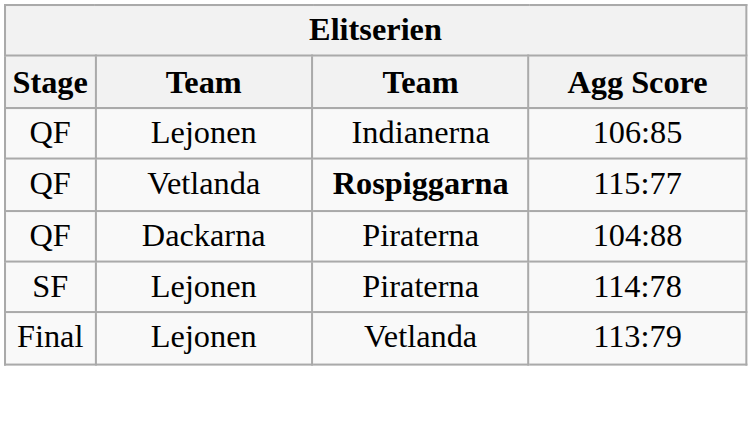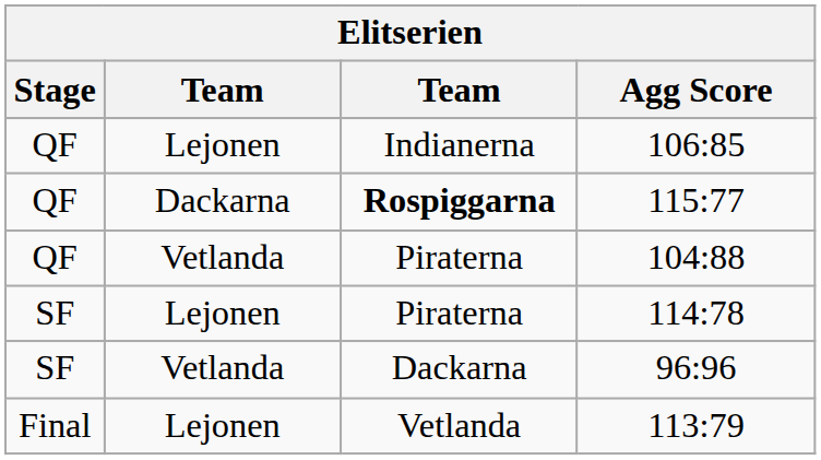115:77 | column 2: Vetlanda -> Dackarna
104:88 | column 2: Dackarna -> Vetlanda
+ row: SF | Vetlanda | Dackarna | 96:96
